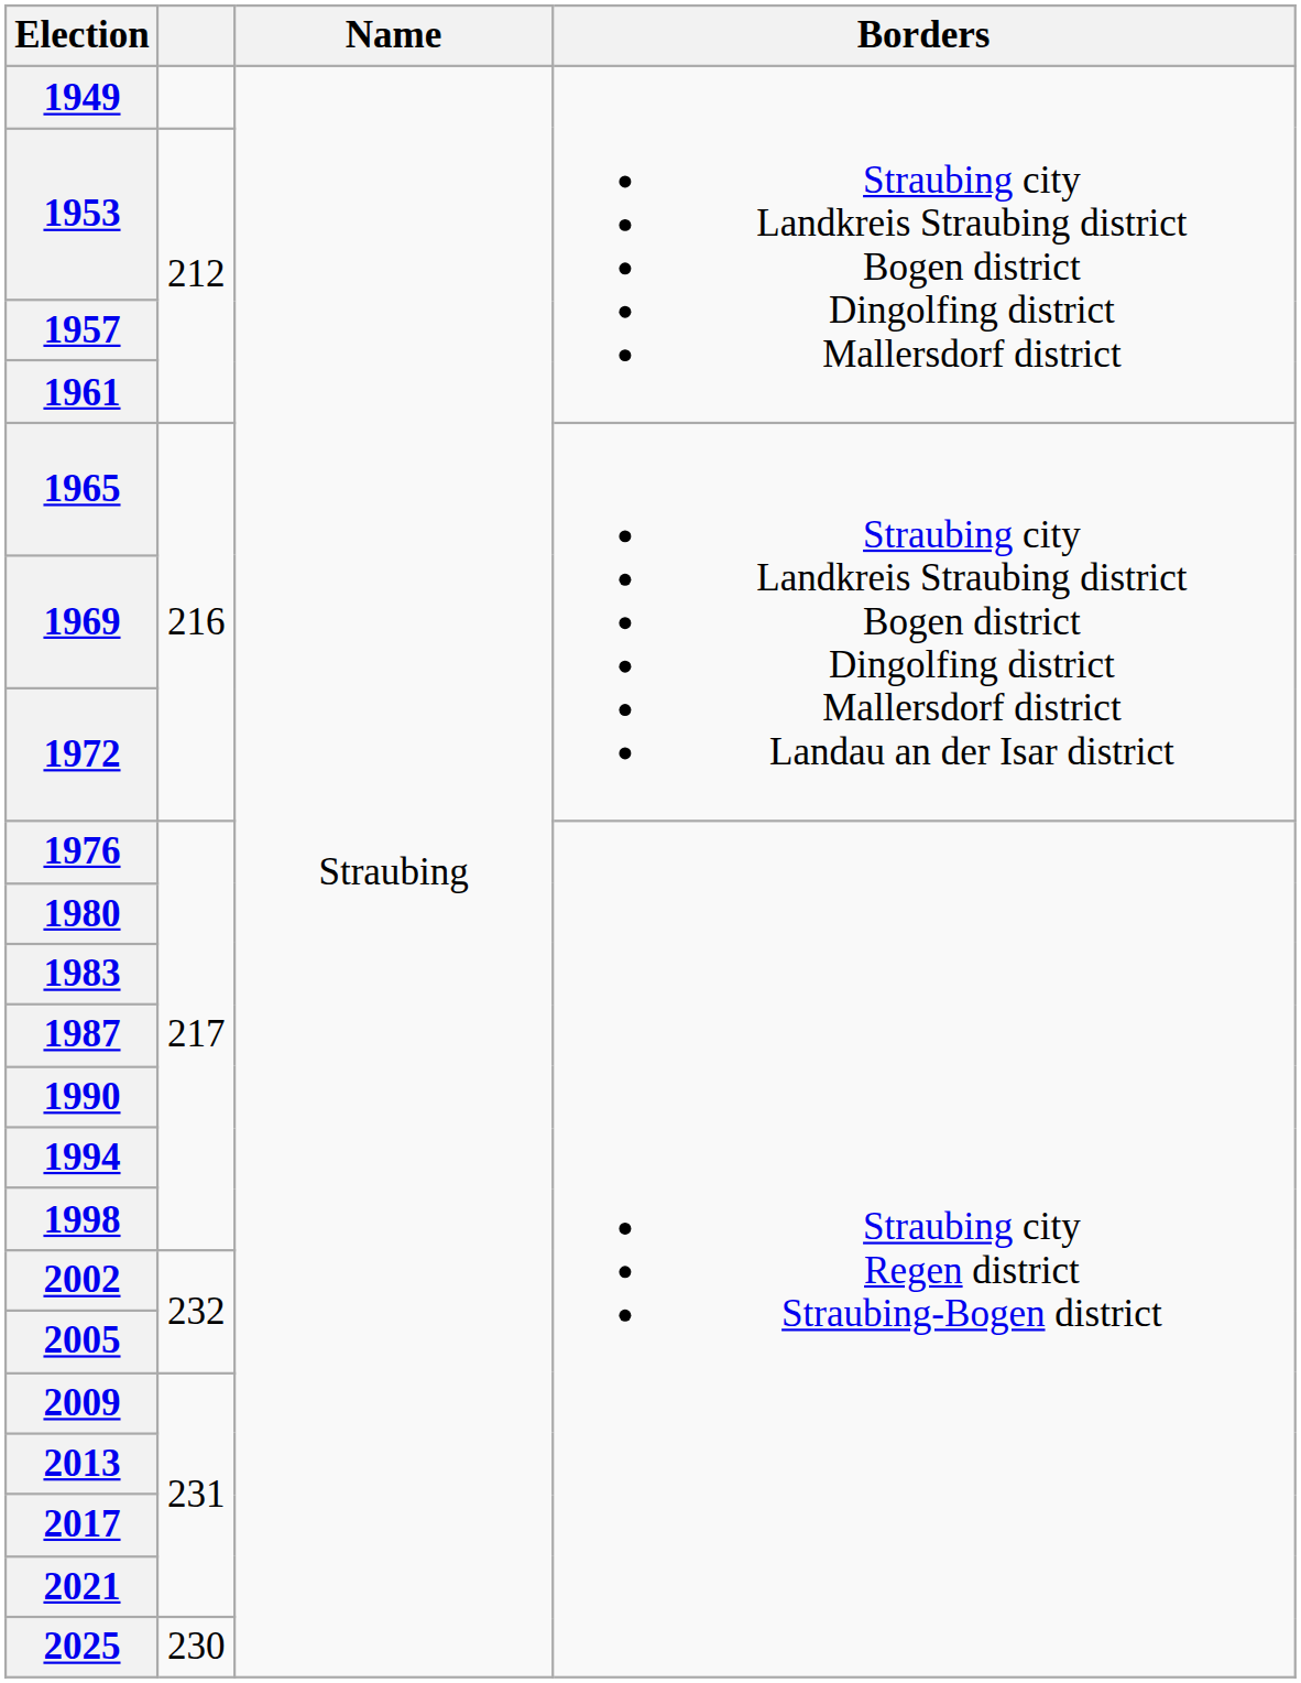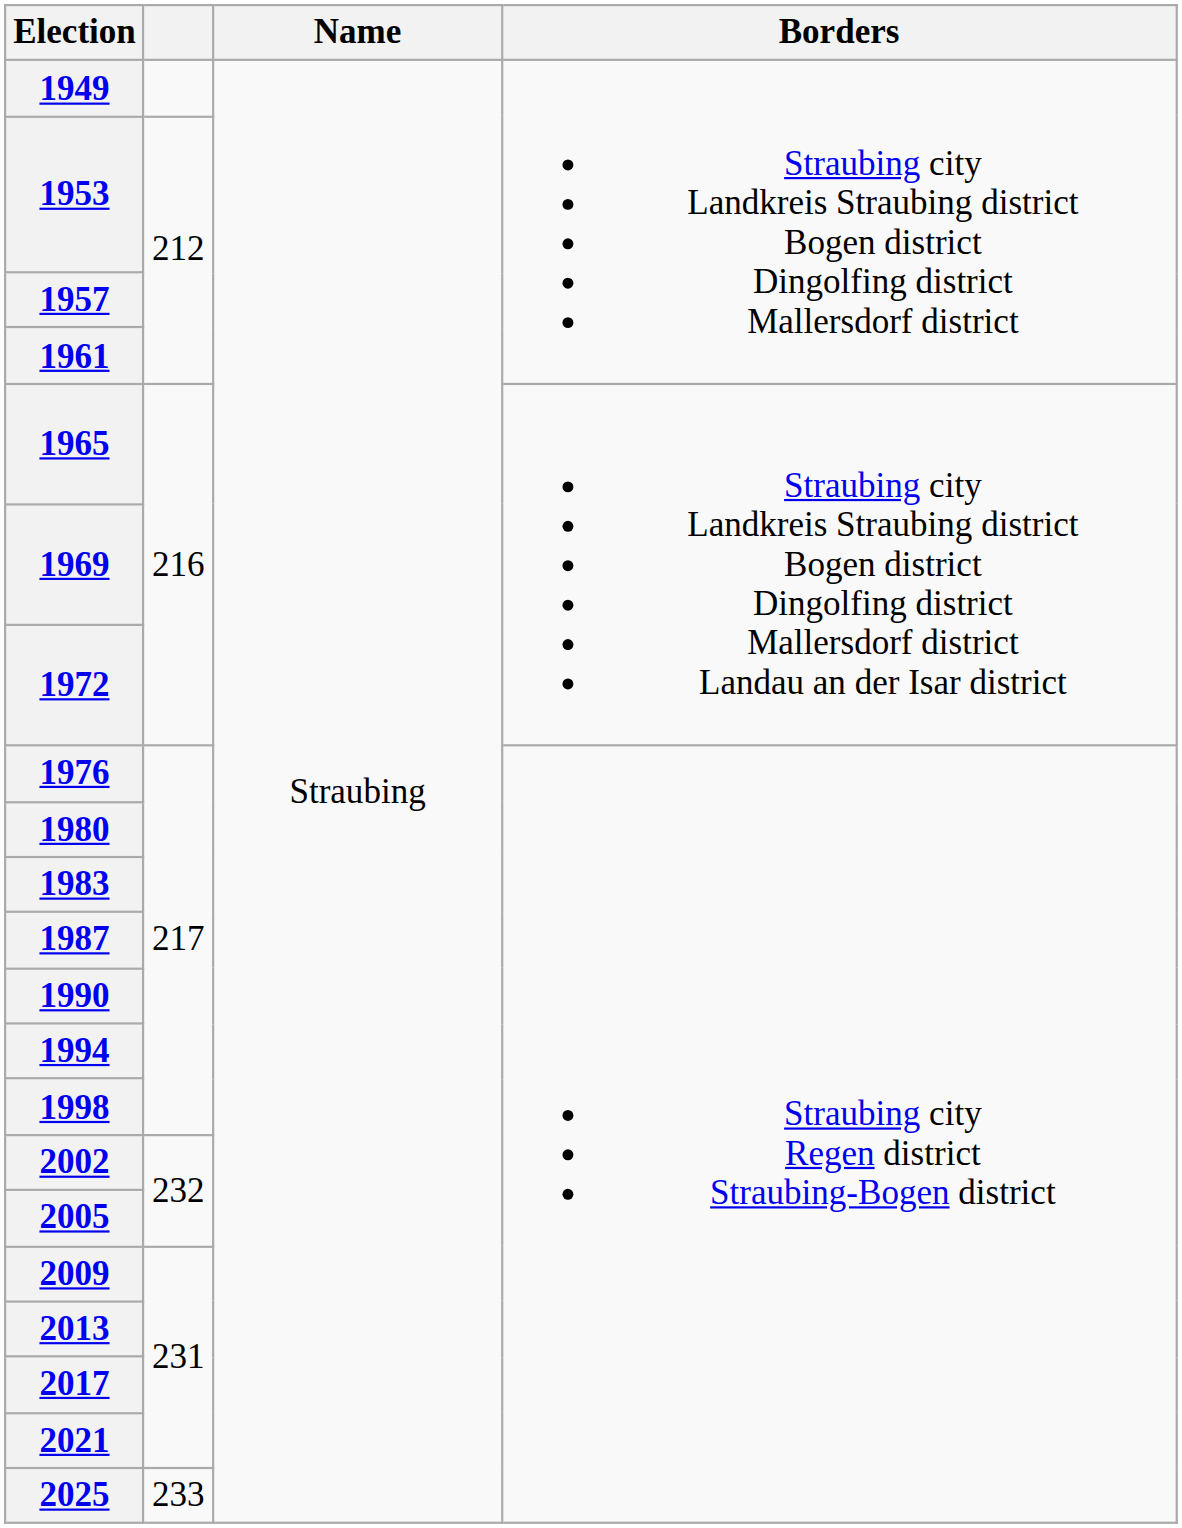2025 | column 2: 230 -> 233
